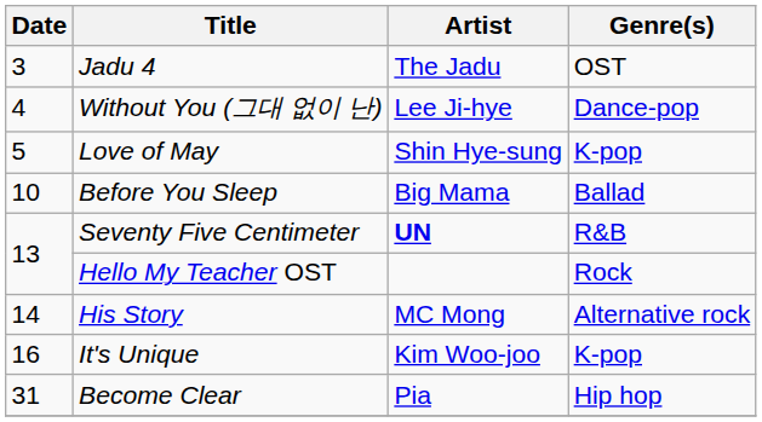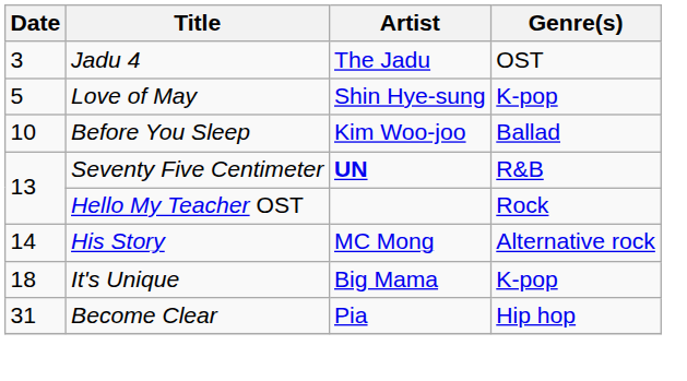- row: 4 | Without You (그대 없이 난) | Lee Ji-hye | Dance-pop
Before You Sleep | Artist: Big Mama -> Kim Woo-joo
It's Unique | Date: 16 -> 18
It's Unique | Artist: Kim Woo-joo -> Big Mama
